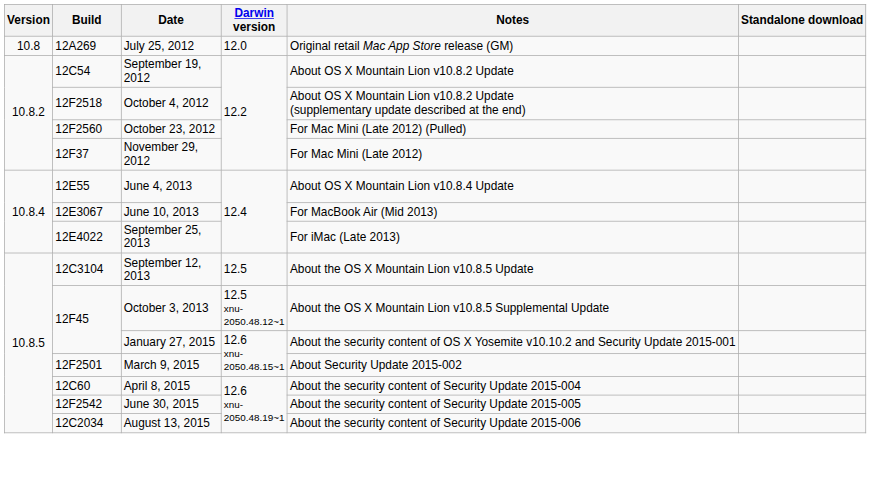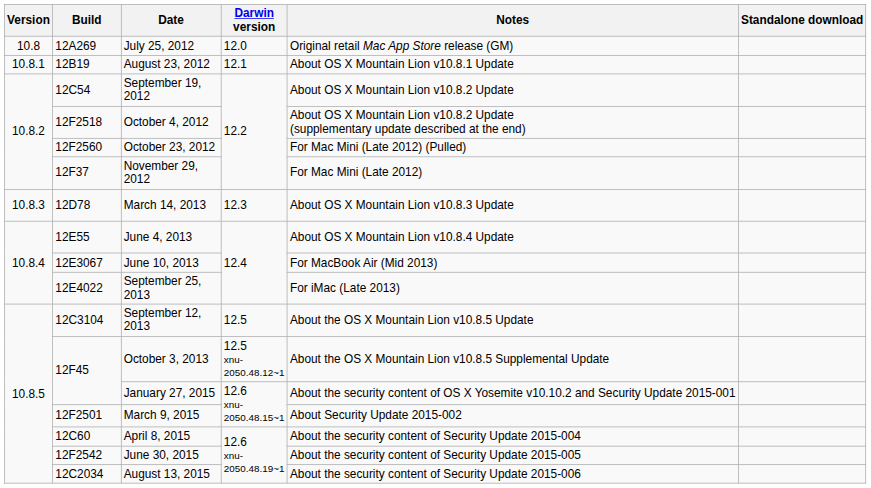+ row: 10.8.1 | 12B19 | August 23, 2012 | 12.1 | About OS X Mountain Lion v10.8.1 Update
+ row: 10.8.3 | 12D78 | March 14, 2013 | 12.3 | About OS X Mountain Lion v10.8.3 Update
